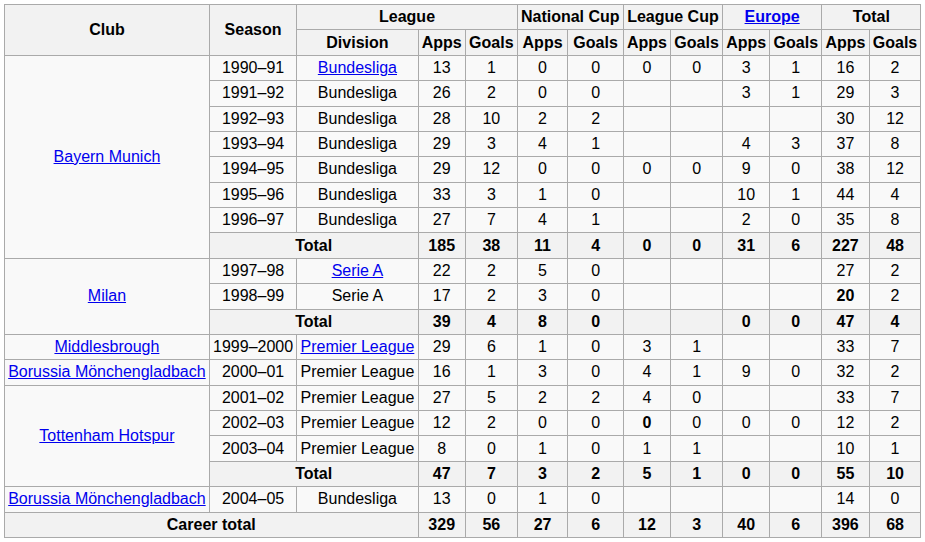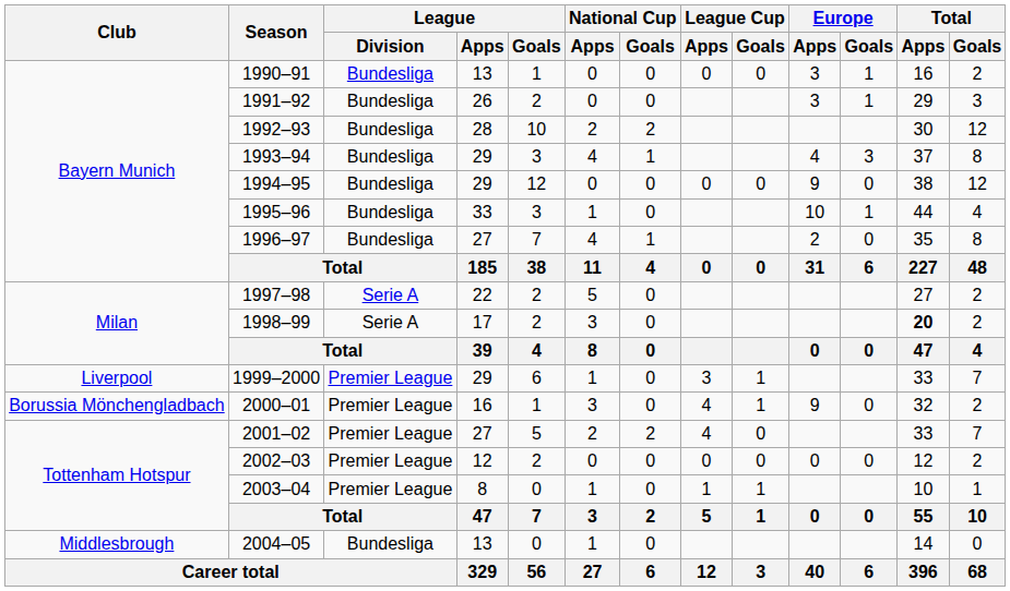1999–2000 | Club: Middlesbrough -> Liverpool
2002–03 | League Cup / Apps: bold -> normal
2004–05 | Club: Borussia Mönchengladbach -> Middlesbrough
